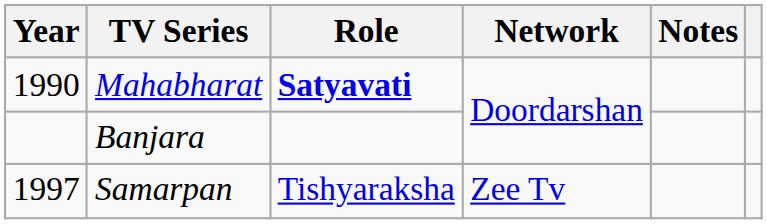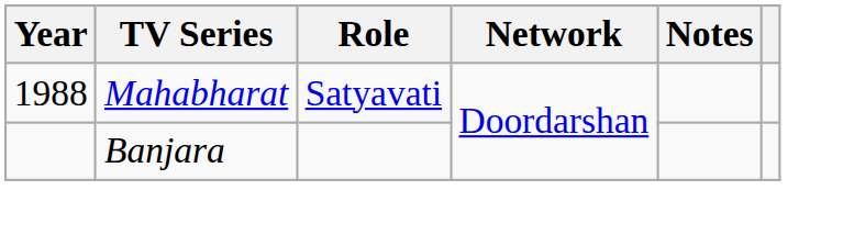Mahabharat | Year: 1990 -> 1988
Mahabharat | Role: bold -> normal
- row: 1997 | Samarpan | Tishyaraksha | Zee Tv
